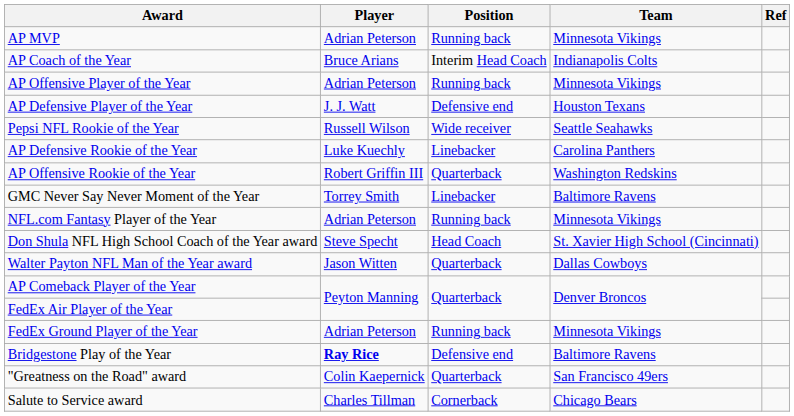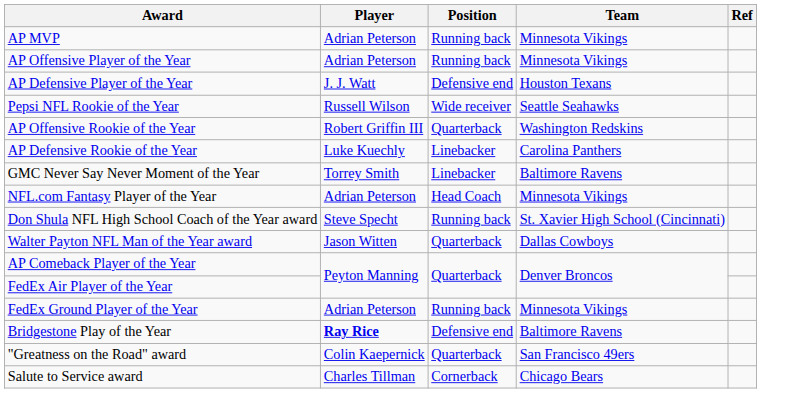- row: AP Coach of the Year | Bruce Arians | Interim Head Coach | Indianapolis Colts
rows swapped: AP Offensive Rookie of the Year <-> AP Defensive Rookie of the Year
NFL.com Fantasy Player of the Year | Position: Running back -> Head Coach
Don Shula NFL High School Coach of the Year award | Position: Head Coach -> Running back
